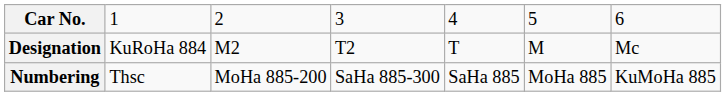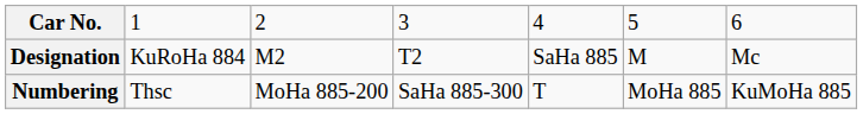Designation | column 5: T -> SaHa 885
Numbering | column 5: SaHa 885 -> T
